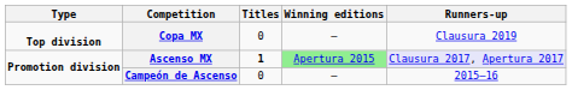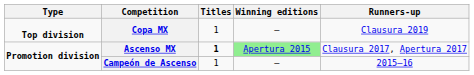Copa MX | Titles: 0 -> 1
Ascenso MX | Runners-up: lavender background -> no background
Campeón de Ascenso | Titles: 0 -> 1
